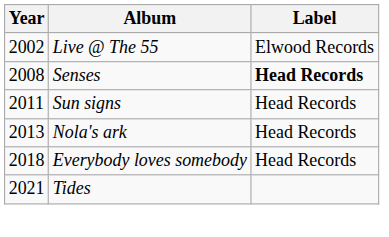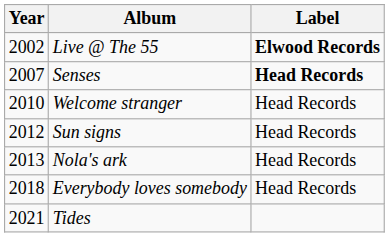Live @ The 55 | Label: normal -> bold
Senses | Year: 2008 -> 2007
+ row: 2010 | Welcome stranger | Head Records
Sun signs | Year: 2011 -> 2012
